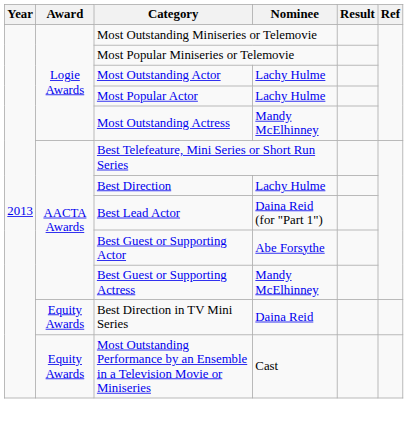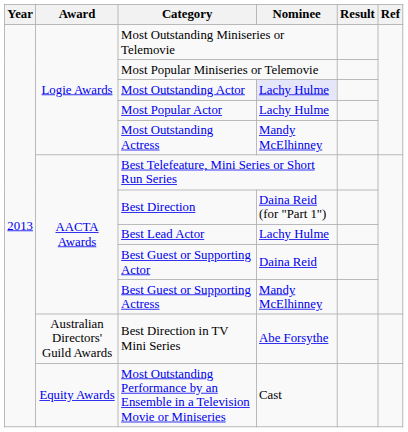Most Outstanding Actor | Nominee: no background -> lavender background
Best Direction | Nominee: Lachy Hulme -> Daina Reid (for "Part 1")
Best Lead Actor | Nominee: Daina Reid (for "Part 1") -> Lachy Hulme
Best Guest or Supporting Actor | Nominee: Abe Forsythe -> Daina Reid
Best Direction in TV Mini Series | Award: Equity Awards -> Australian Directors' Guild Awards
Best Direction in TV Mini Series | Nominee: Daina Reid -> Abe Forsythe
